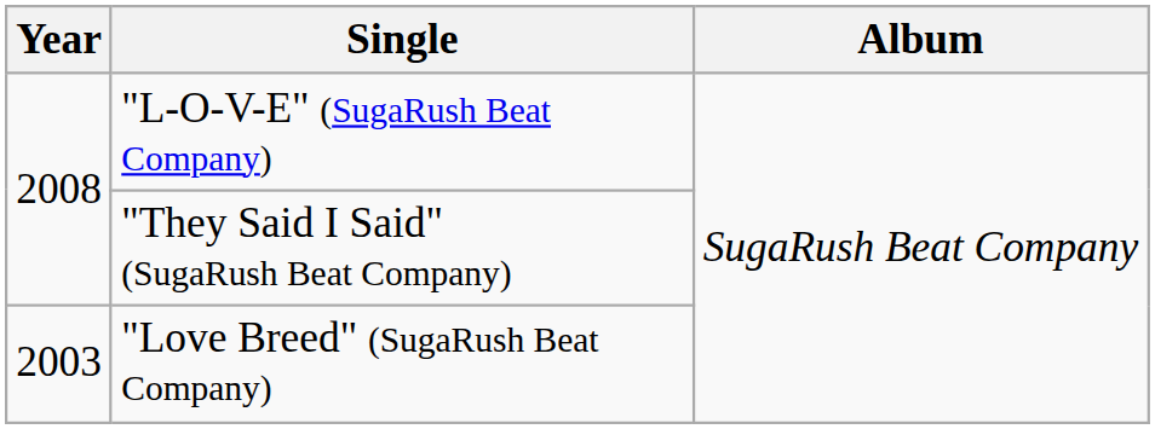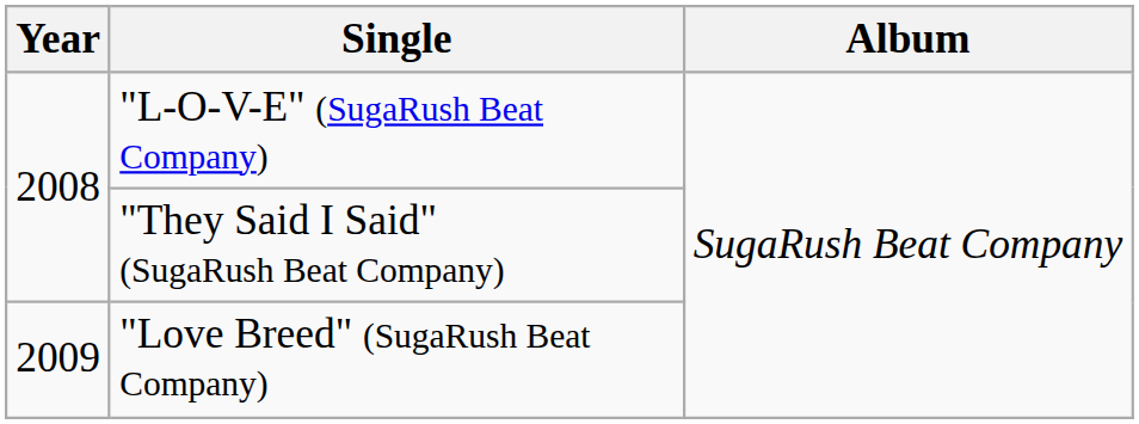"Love Breed" (SugaRush Beat Company) | Year: 2003 -> 2009
